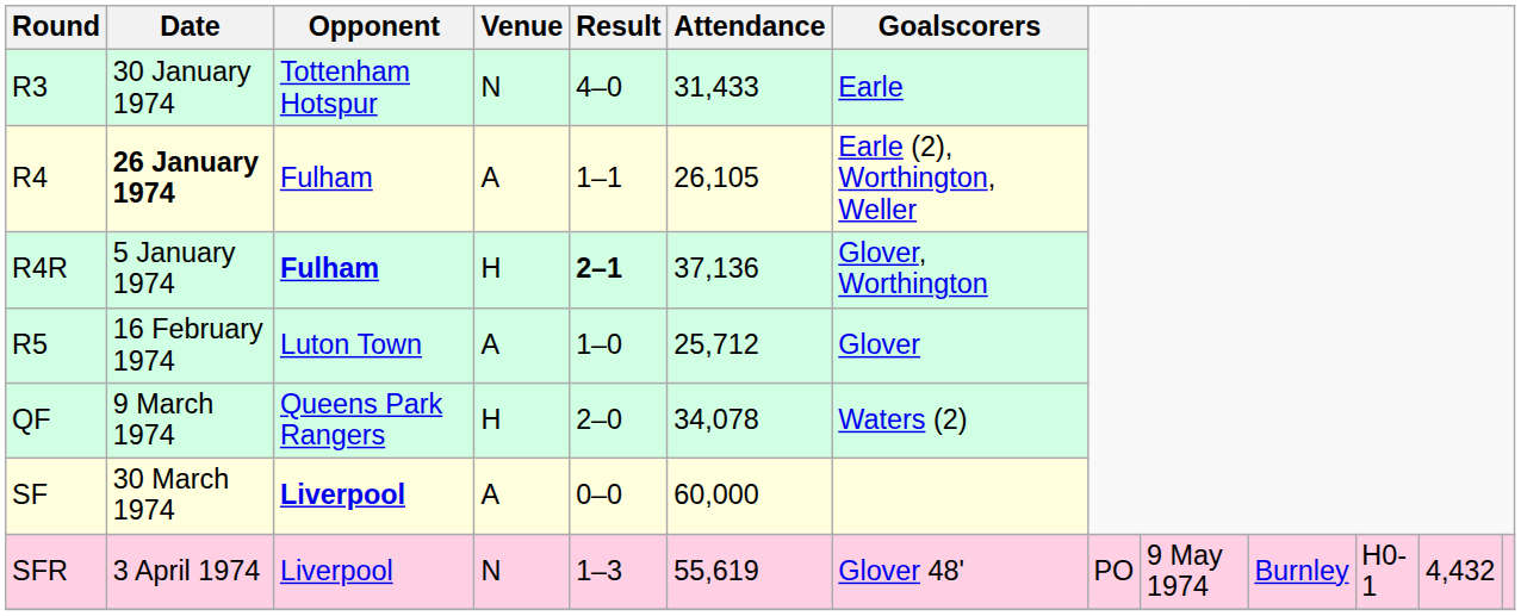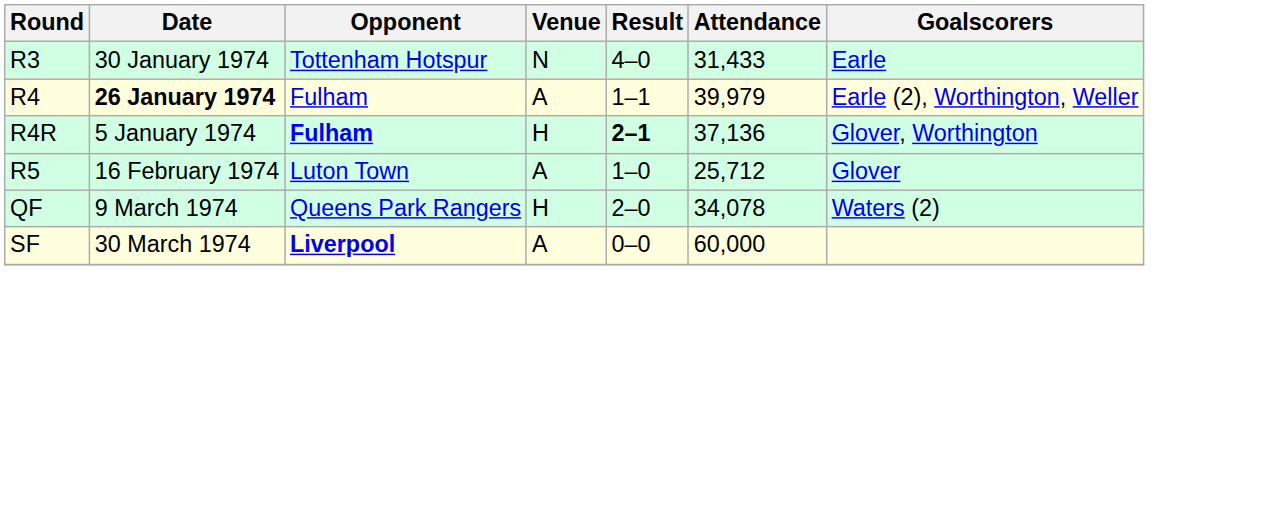R4 | Attendance: 26,105 -> 39,979
- row: SFR | 3 April 1974 | Liverpool | N | 1–3 | 55,619 | Glover 48' | PO | 9 May 1974 | Burnley | H0-1 | 4,432
